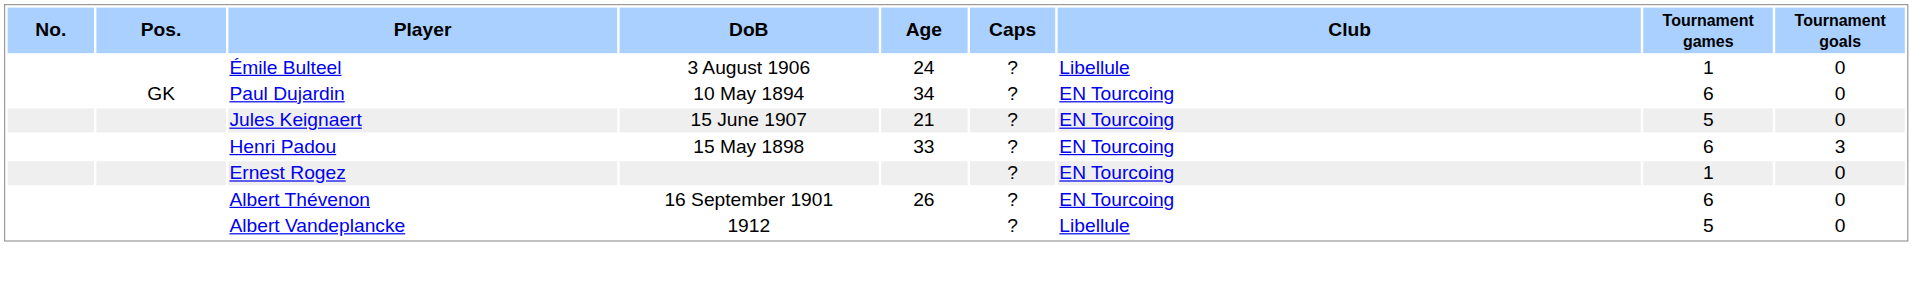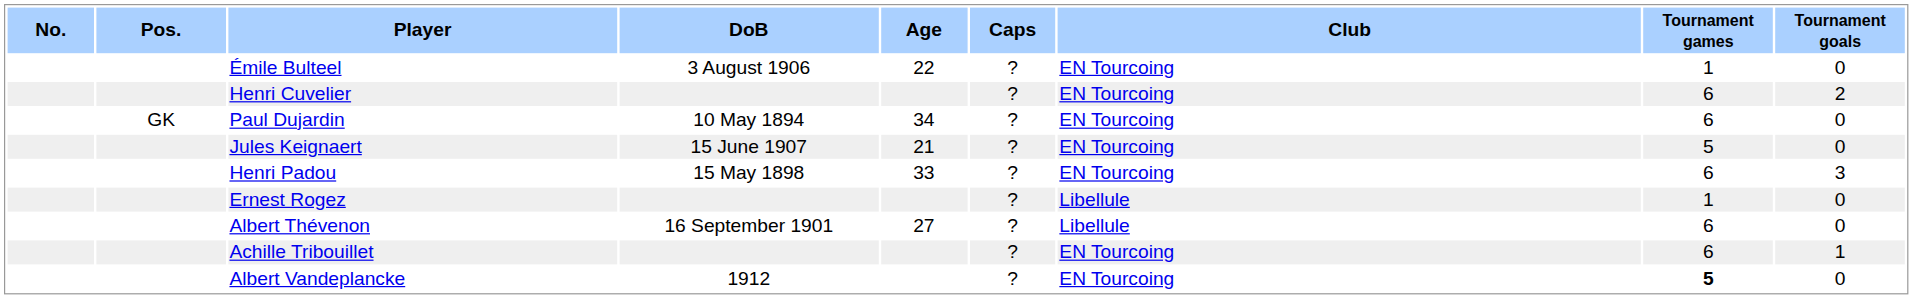Émile Bulteel | Age: 24 -> 22
Émile Bulteel | Club: Libellule -> EN Tourcoing
+ row: Henri Cuvelier | ? | EN Tourcoing | 6 | 2
Ernest Rogez | Club: EN Tourcoing -> Libellule
Albert Thévenon | Age: 26 -> 27
Albert Thévenon | Club: EN Tourcoing -> Libellule
+ row: Achille Tribouillet | ? | EN Tourcoing | 6 | 1
Albert Vandeplancke | Club: Libellule -> EN Tourcoing
Albert Vandeplancke | Tournament games: normal -> bold
